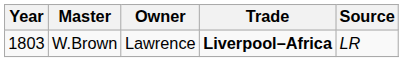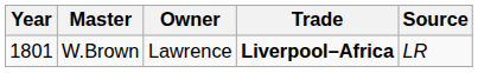W.Brown | Year: 1803 -> 1801
